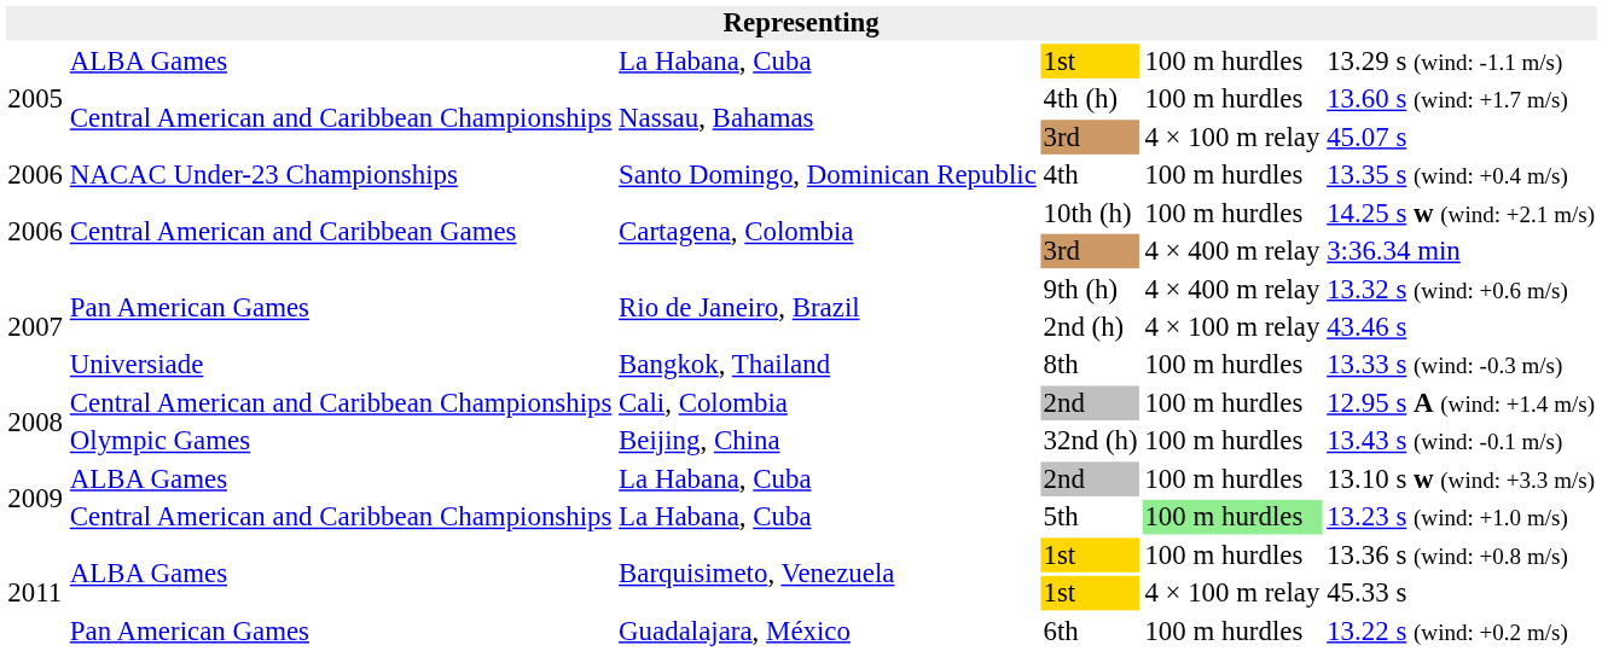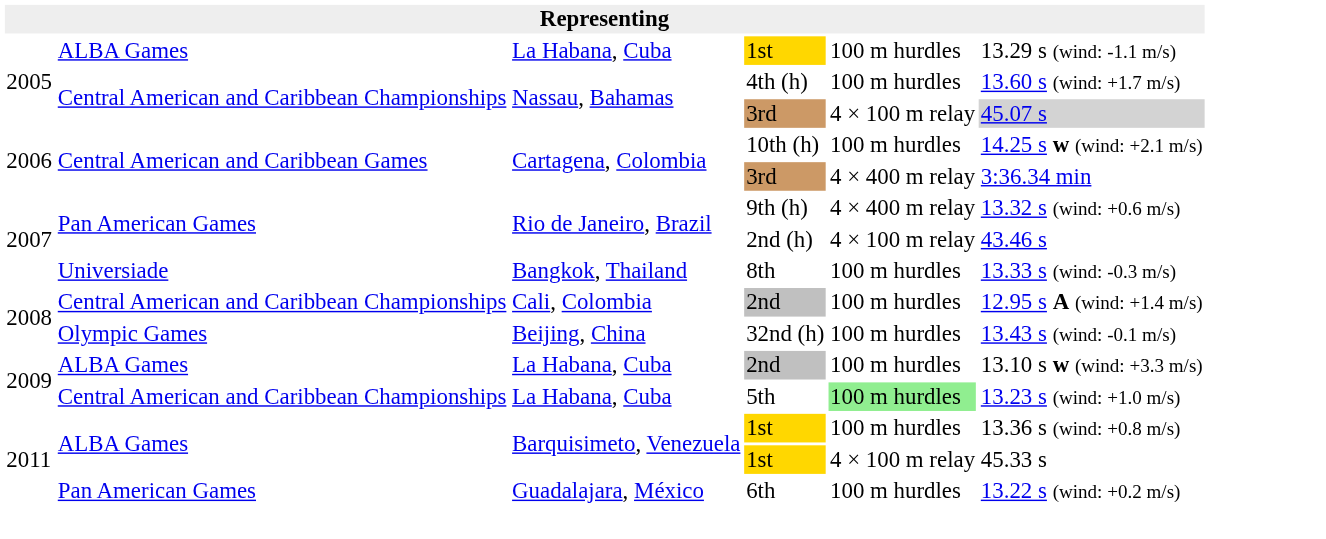Nassau, Bahamas / 3rd | column 6: no background -> lightgrey background
- row: 2006 | NACAC Under-23 Championships | Santo Domingo, Dominican Republic | 4th | 100 m hurdles | 13.35 s (wind: +0.4 m/s)
